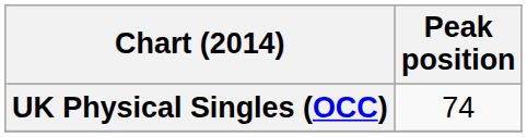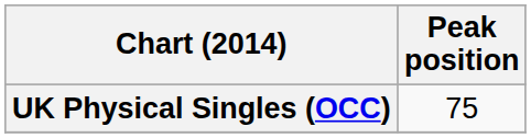UK Physical Singles (OCC) | Peak position: 74 -> 75
